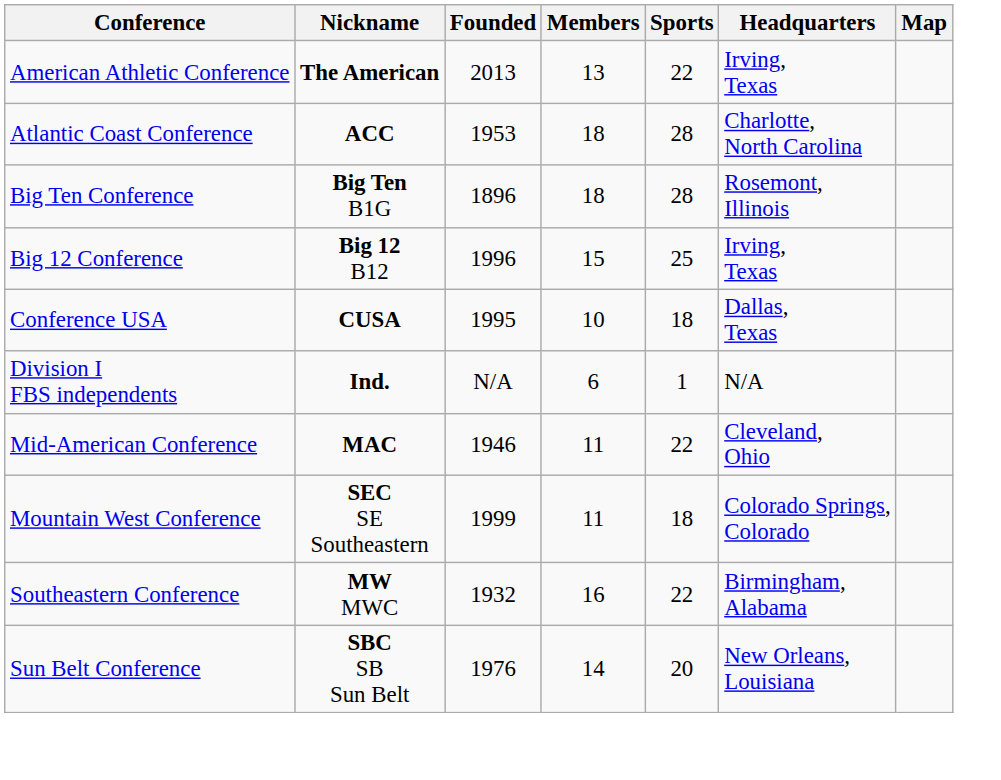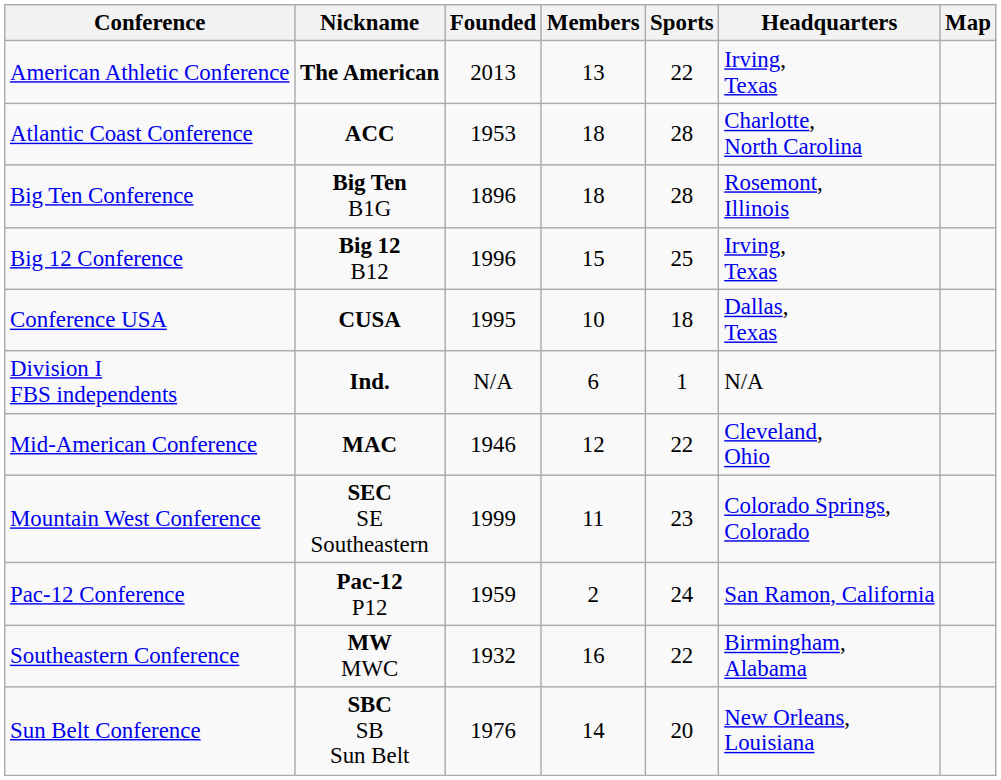Mid-American Conference | Members: 11 -> 12
Mountain West Conference | Sports: 18 -> 23
+ row: Pac-12 Conference | Pac-12 P12 | 1959 | 2 | 24 | San Ramon, California
